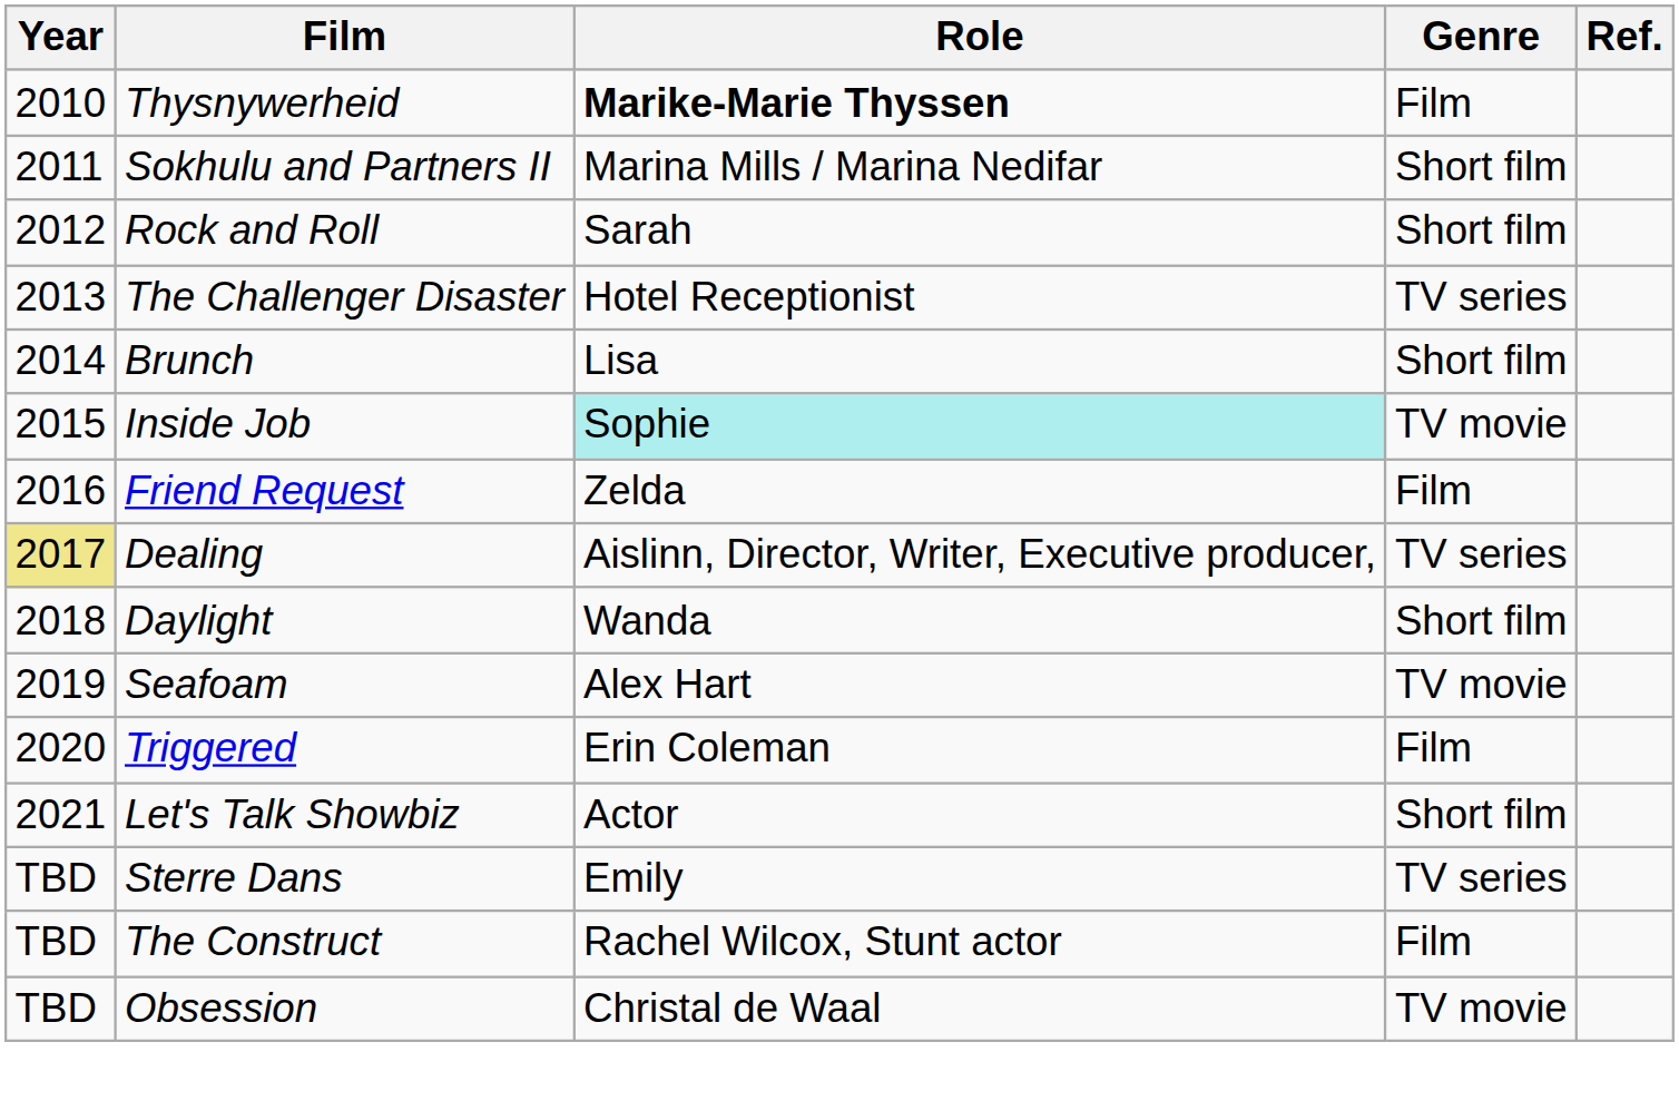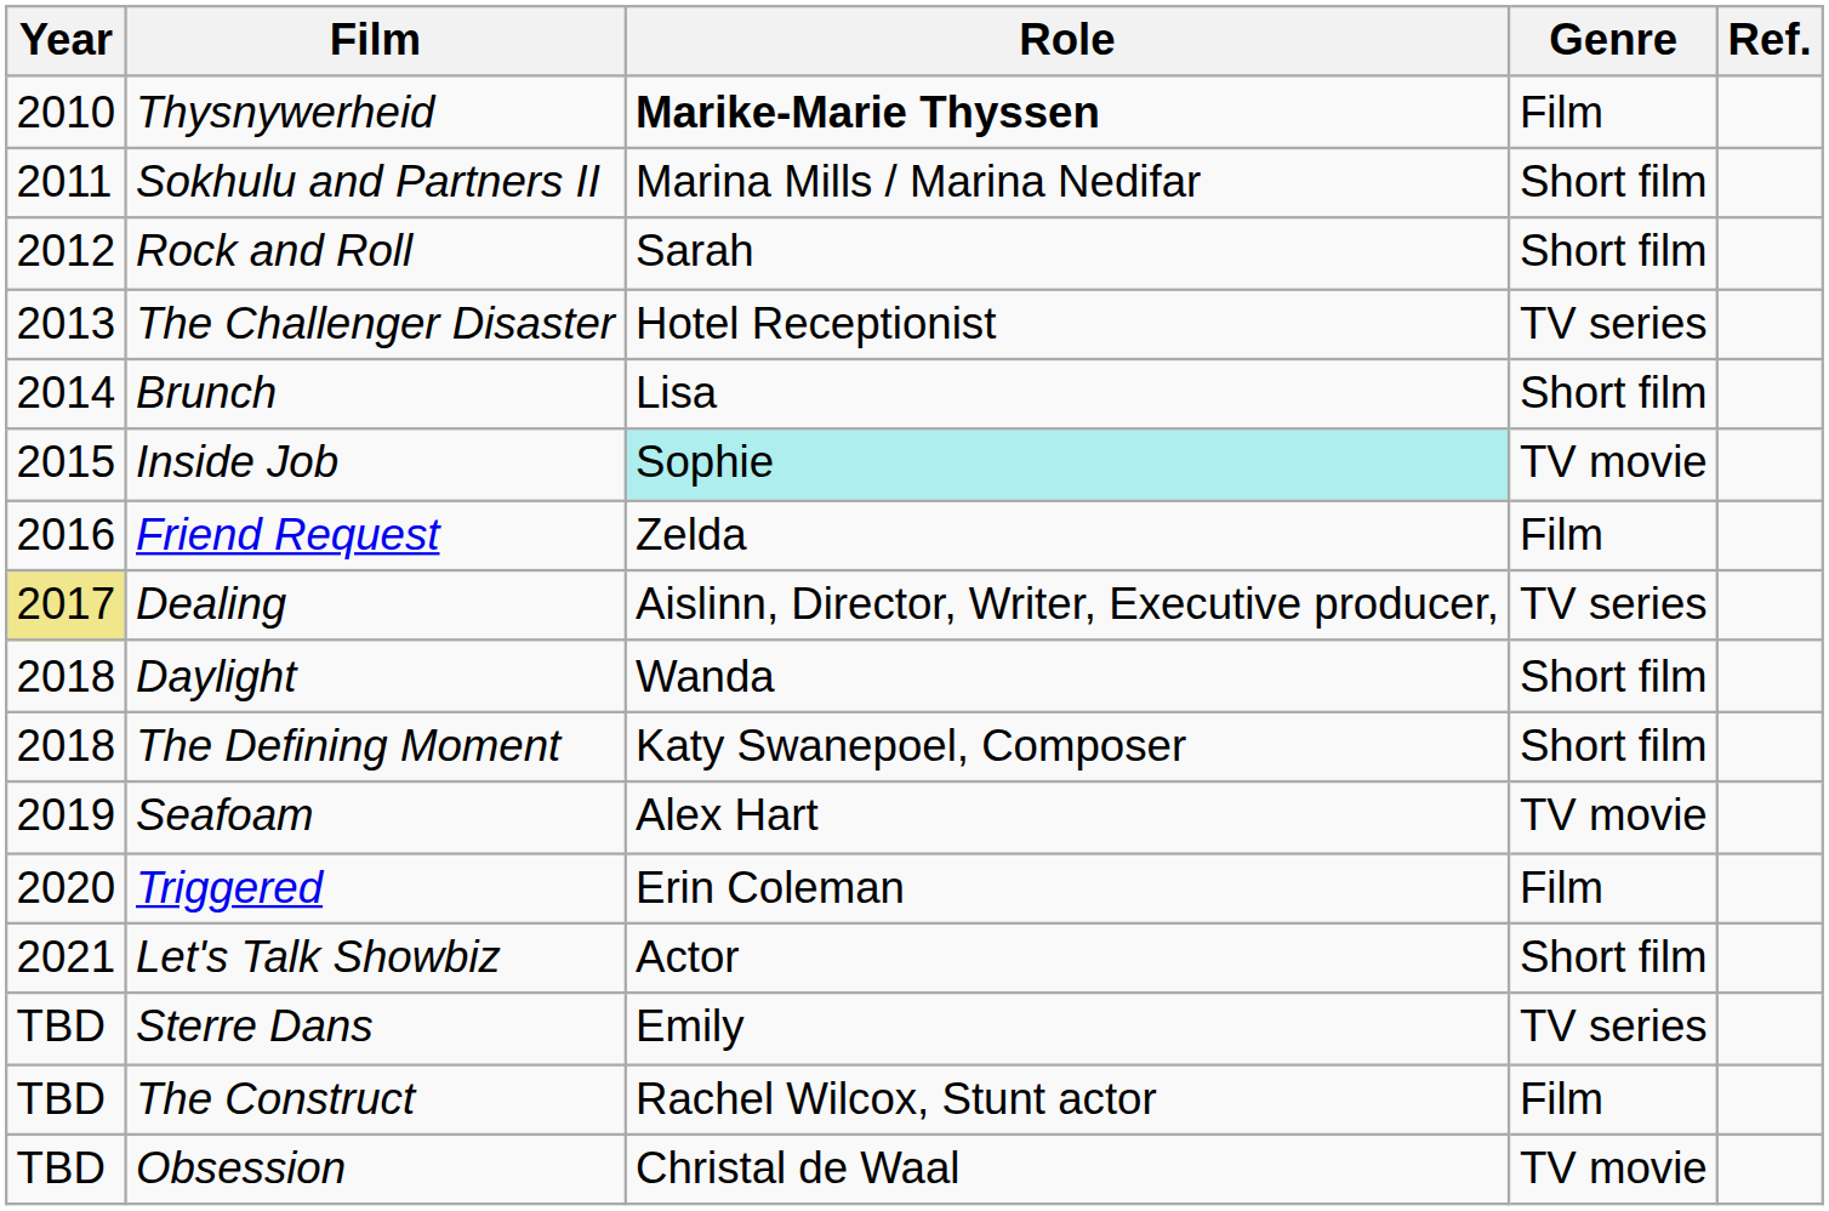+ row: 2018 | The Defining Moment | Katy Swanepoel, Composer | Short film
